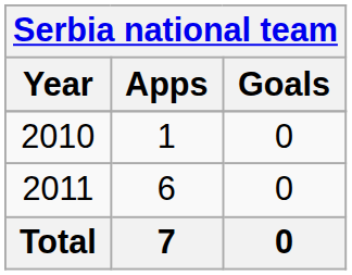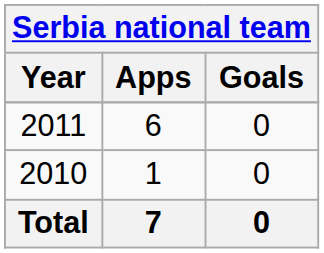rows swapped: 2010 <-> 2011
